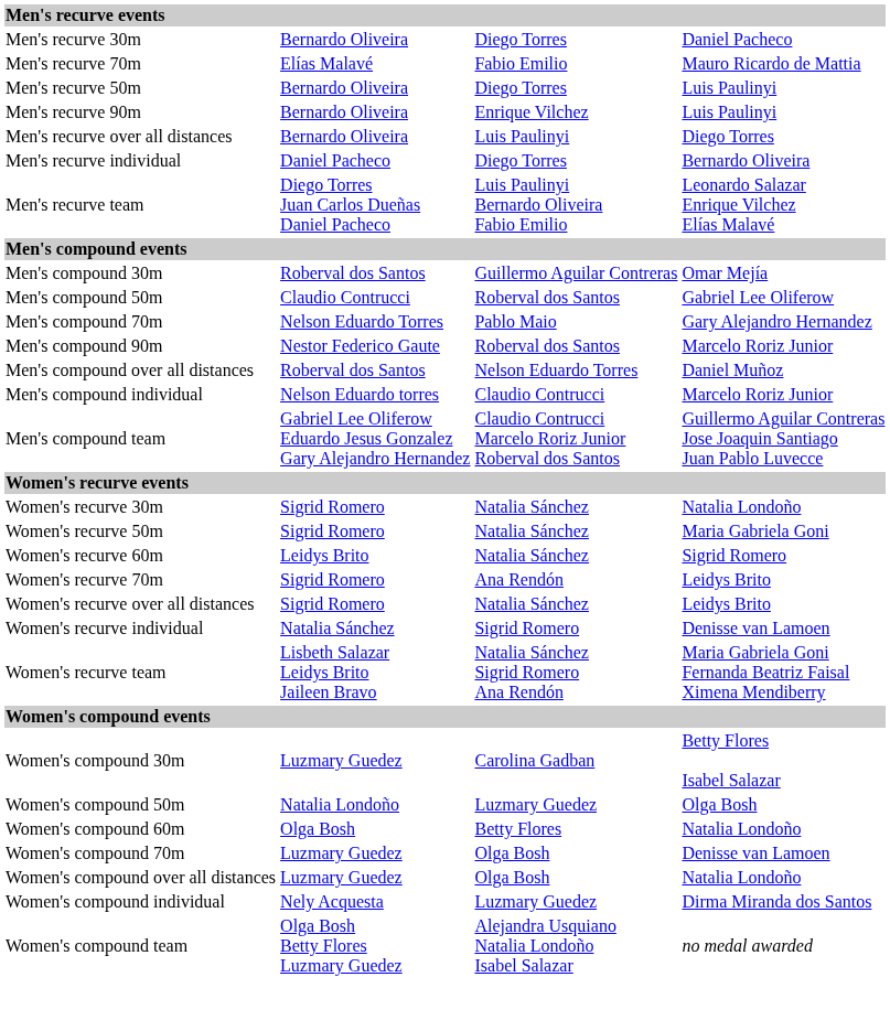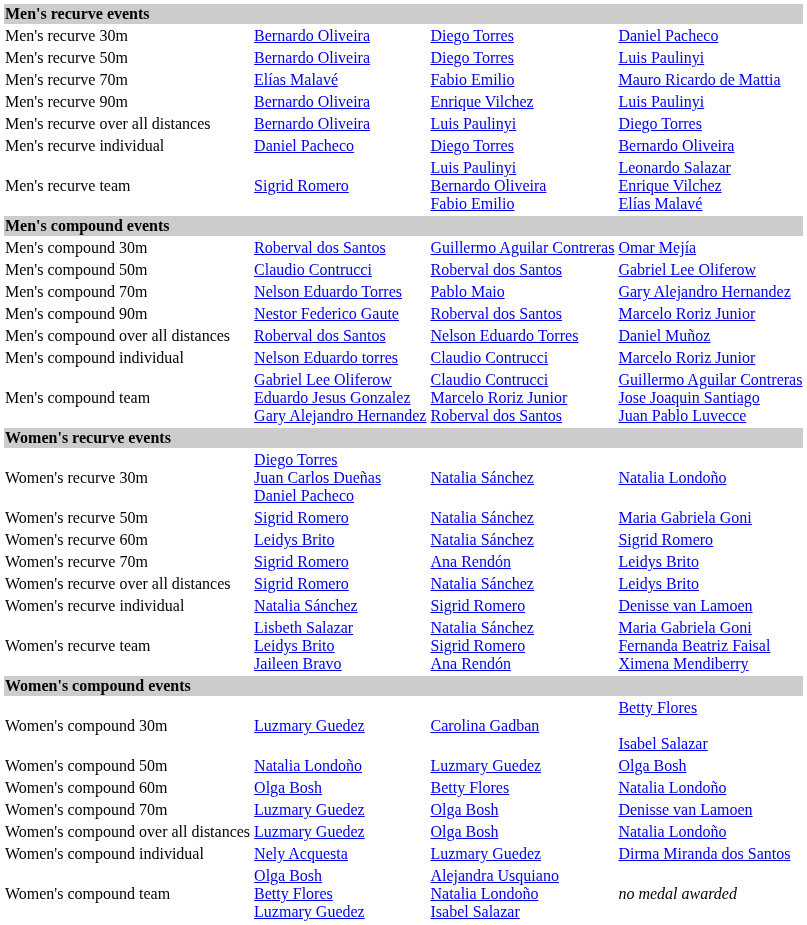rows swapped: Men's recurve 50m <-> Men's recurve 70m
Men's recurve team | column 2: Diego Torres Juan Carlos Dueñas Daniel Pacheco -> Sigrid Romero
Women's recurve 30m | column 2: Sigrid Romero -> Diego Torres Juan Carlos Dueñas Daniel Pacheco
